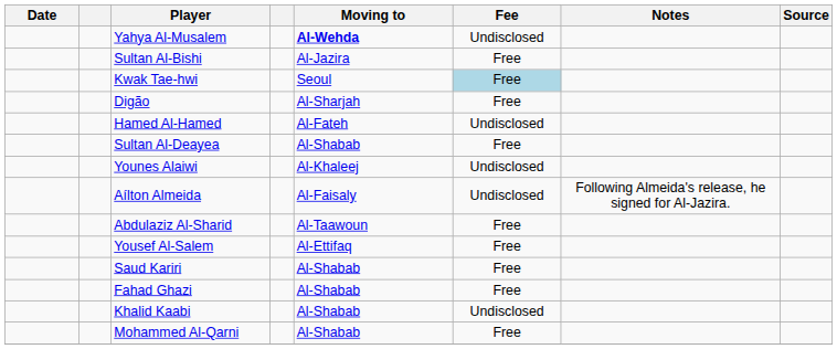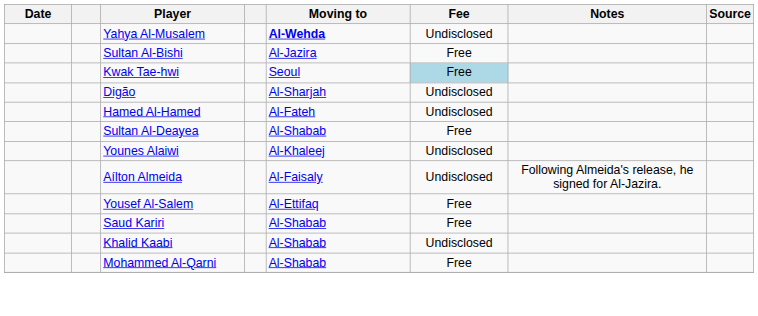Digão | Fee: Free -> Undisclosed
- row: Abdulaziz Al-Sharid | Al-Taawoun | Free
- row: Fahad Ghazi | Al-Shabab | Free
